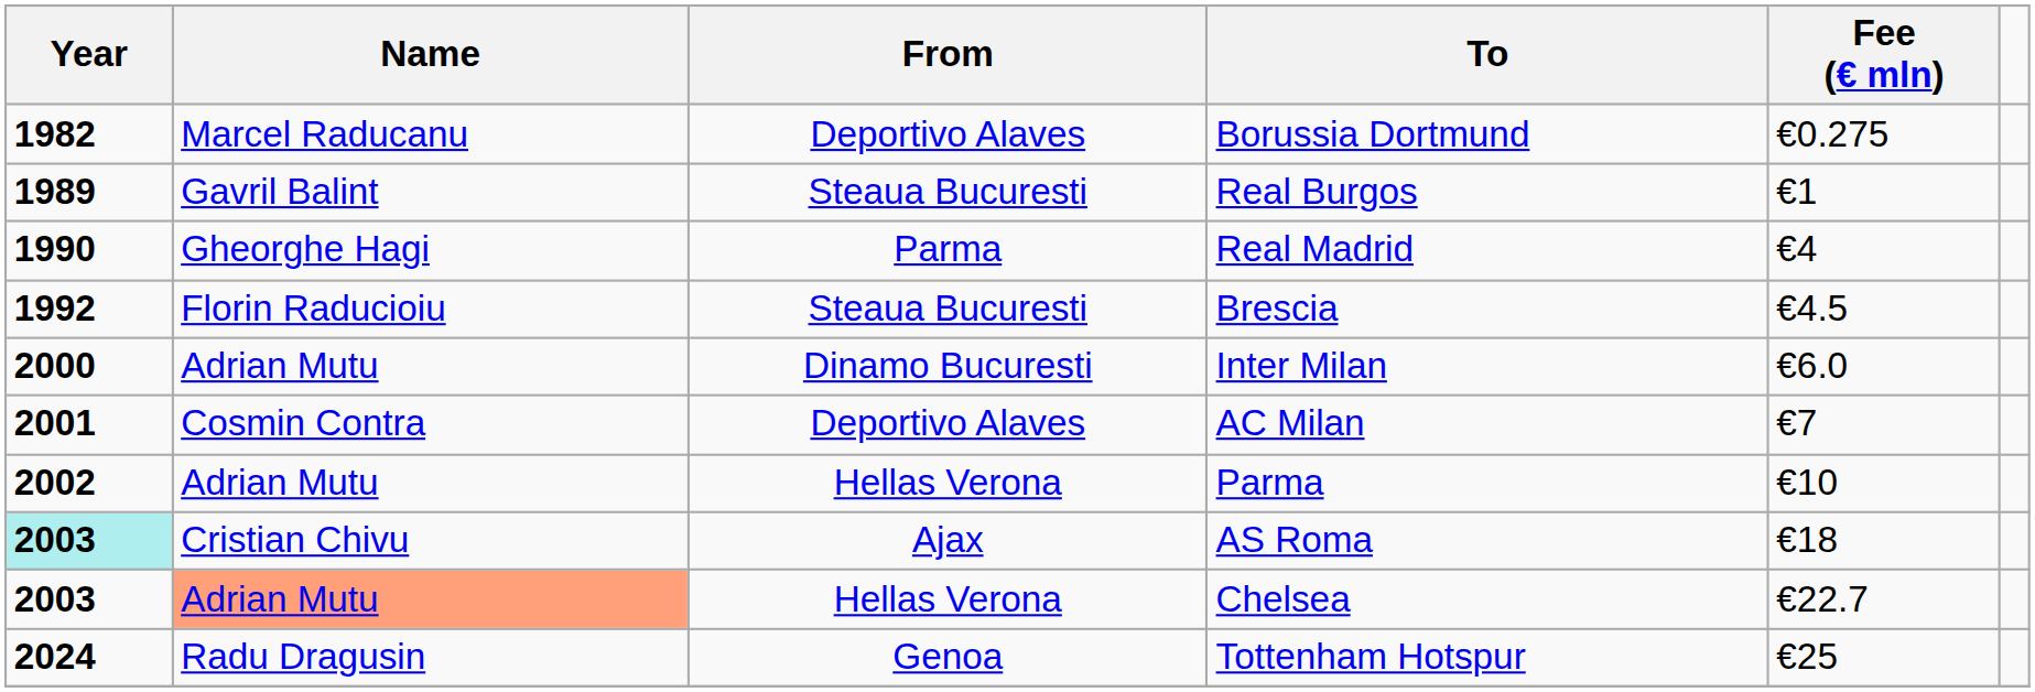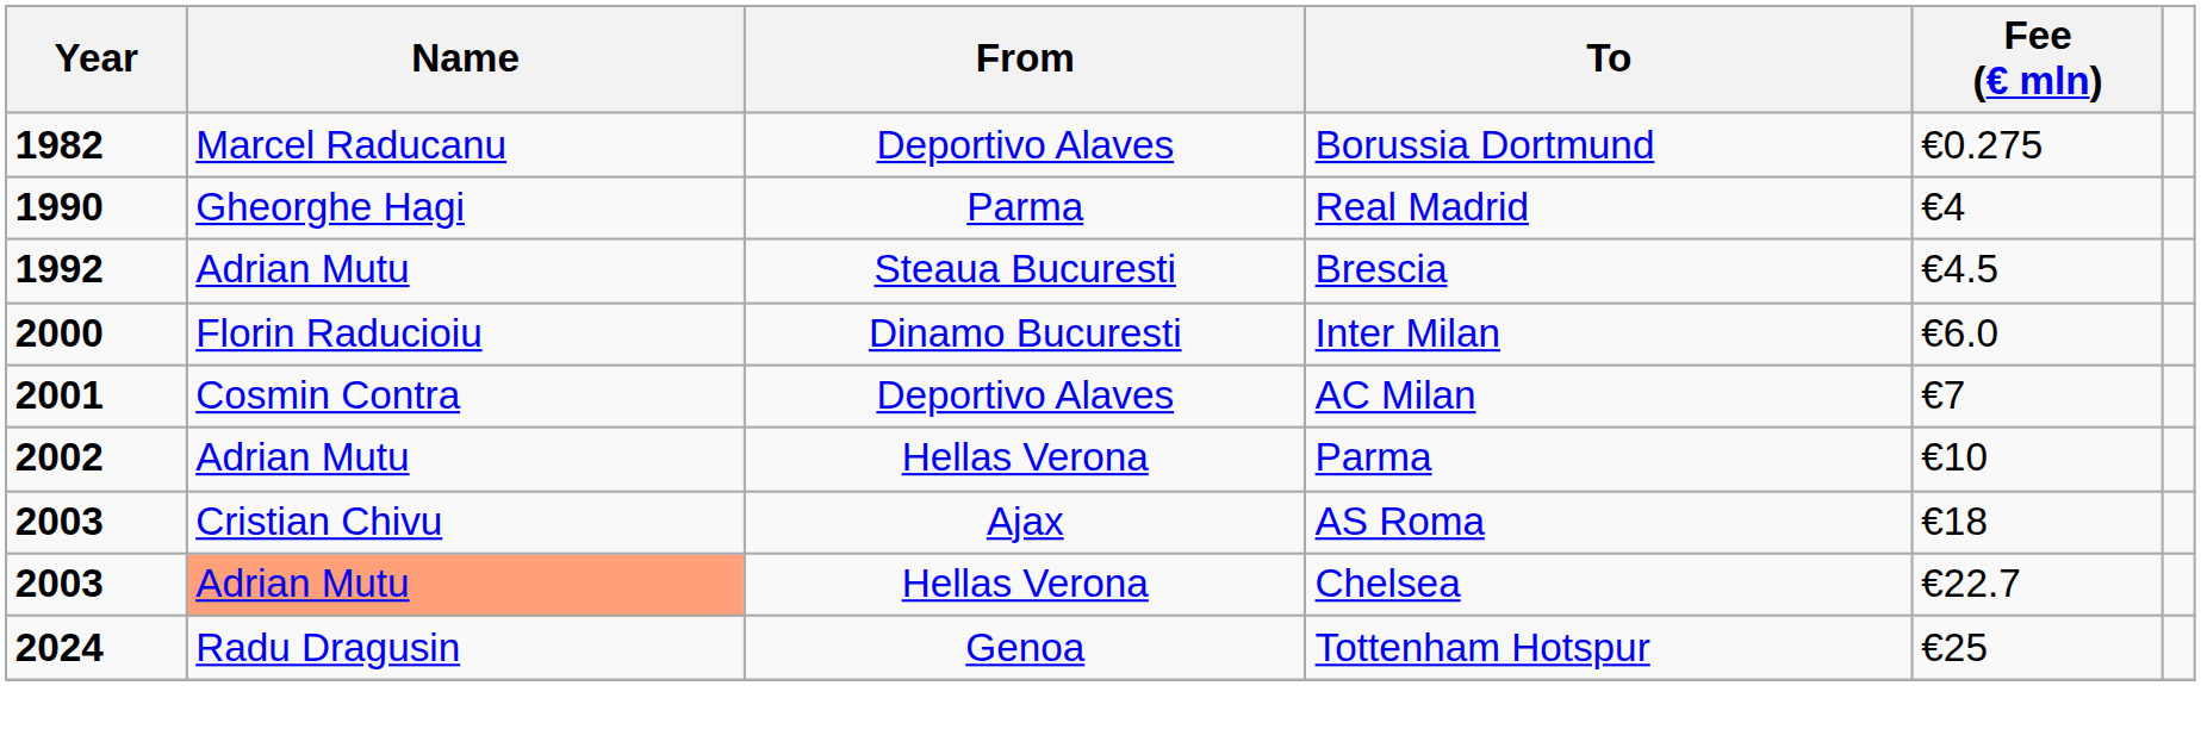- row: 1989 | Gavril Balint | Steaua Bucuresti | Real Burgos | €1
Brescia | Name: Florin Raducioiu -> Adrian Mutu
Inter Milan | Name: Adrian Mutu -> Florin Raducioiu
AS Roma | Year: paleturquoise background -> no background
